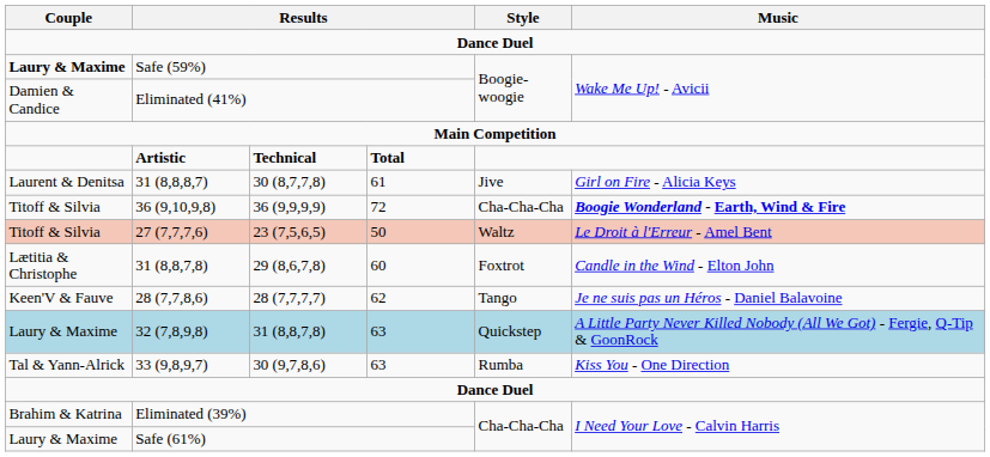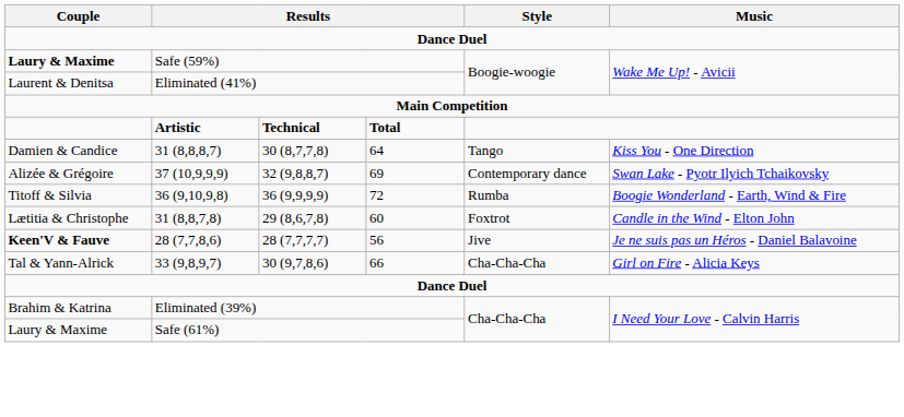Eliminated (41%) | Couple: Damien & Candice -> Laurent & Denitsa
31 (8,8,8,7) | Couple: Laurent & Denitsa -> Damien & Candice
31 (8,8,8,7) | column 4: 61 -> 64
31 (8,8,8,7) | Style: Jive -> Tango
31 (8,8,8,7) | Music: Girl on Fire - Alicia Keys -> Kiss You - One Direction
+ row: Alizée & Grégoire | 37 (10,9,9,9) | 32 (9,8,8,7) | 69 | Contemporary dance | Swan Lake - Pyotr Ilyich Tchaikovsky
36 (9,10,9,8) | Style: Cha-Cha-Cha -> Rumba
36 (9,10,9,8) | Music: bold -> normal
- row: Titoff & Silvia | 27 (7,7,7,6) | 23 (7,5,6,5) | 50 | Waltz | Le Droit à l'Erreur - Amel Bent
28 (7,7,8,6) | Couple: normal -> bold
28 (7,7,8,6) | column 4: 62 -> 56
28 (7,7,8,6) | Style: Tango -> Jive
- row: Laury & Maxime | 32 (7,8,9,8) | 31 (8,8,7,8) | 63 | Quickstep | A Little Party Never Killed Nobody (All We Got) - Fergie, Q-Tip & GoonRock
33 (9,8,9,7) | column 4: 63 -> 66
33 (9,8,9,7) | Style: Rumba -> Cha-Cha-Cha
33 (9,8,9,7) | Music: Kiss You - One Direction -> Girl on Fire - Alicia Keys
